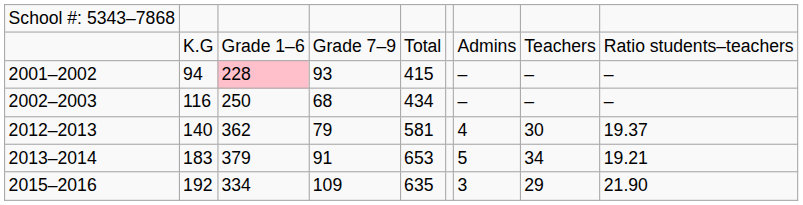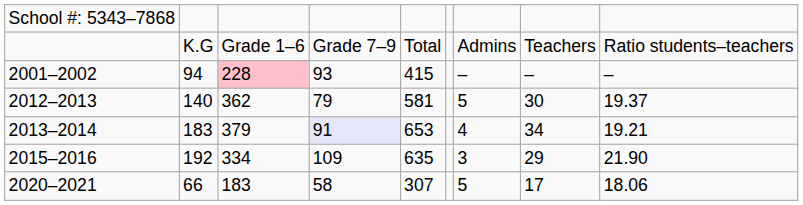- row: 2002–2003 | 116 | 250 | 68 | 434 | – | – | –
2012–2013 | column 7: 4 -> 5
2013–2014 | column 4: no background -> lavender background
2013–2014 | column 7: 5 -> 4
+ row: 2020–2021 | 66 | 183 | 58 | 307 | 5 | 17 | 18.06
